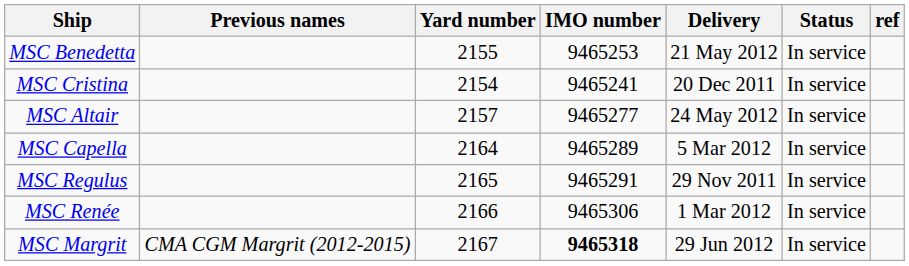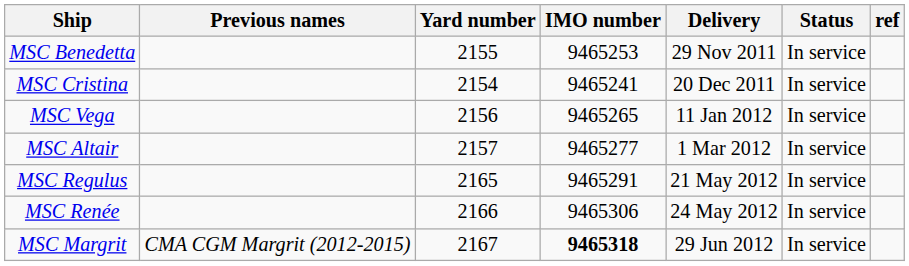MSC Benedetta | Delivery: 21 May 2012 -> 29 Nov 2011
+ row: MSC Vega | 2156 | 9465265 | 11 Jan 2012 | In service
MSC Altair | Delivery: 24 May 2012 -> 1 Mar 2012
- row: MSC Capella | 2164 | 9465289 | 5 Mar 2012 | In service
MSC Regulus | Delivery: 29 Nov 2011 -> 21 May 2012
MSC Renée | Delivery: 1 Mar 2012 -> 24 May 2012
